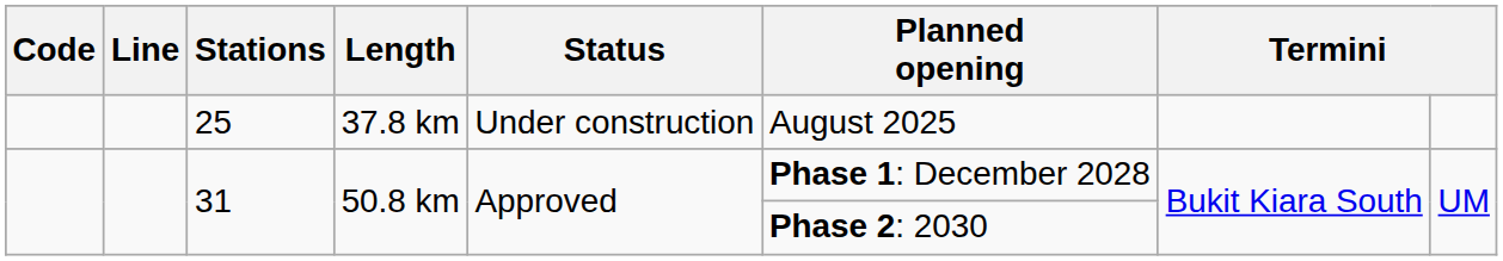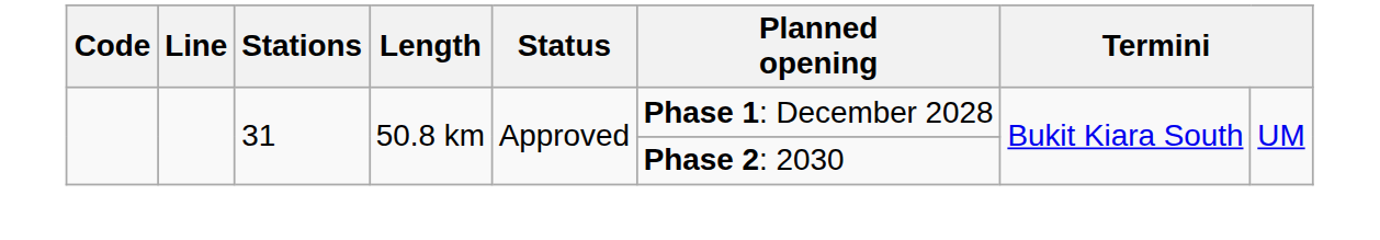- row: 25 | 37.8 km | Under construction | August 2025
